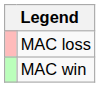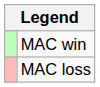rows swapped: MAC win <-> MAC loss
